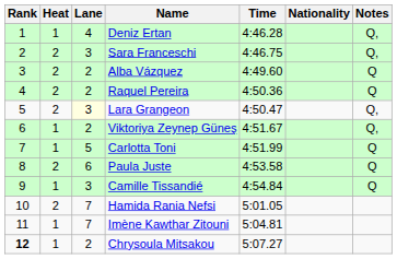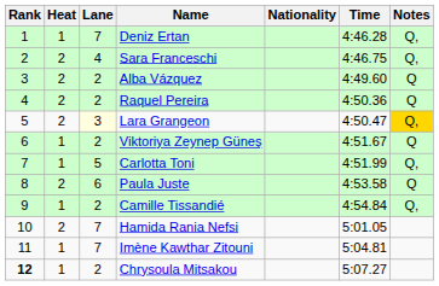columns swapped: Nationality <-> Time
Deniz Ertan | Lane: 4 -> 7
Sara Franceschi | Lane: 3 -> 4
Lara Grangeon | Notes: no background -> gold background
Viktoriya Zeynep Güneş | Notes: Q, -> Q
Carlotta Toni | Notes: Q -> Q,
Camille Tissandié | Lane: 3 -> 2
Camille Tissandié | Notes: Q -> Q,
